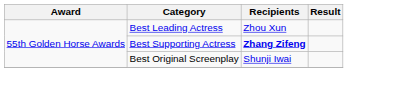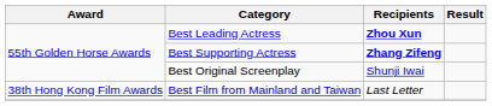Best Leading Actress | Recipients: normal -> bold
+ row: 38th Hong Kong Film Awards | Best Film from Mainland and Taiwan | Last Letter
